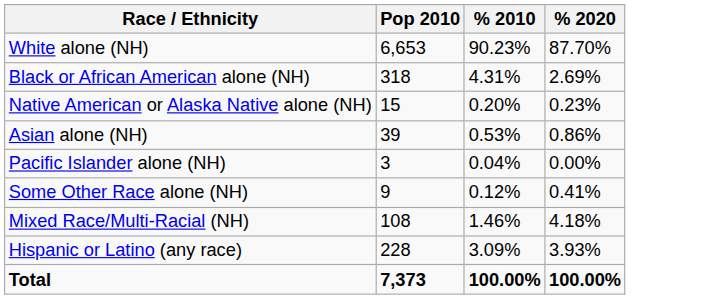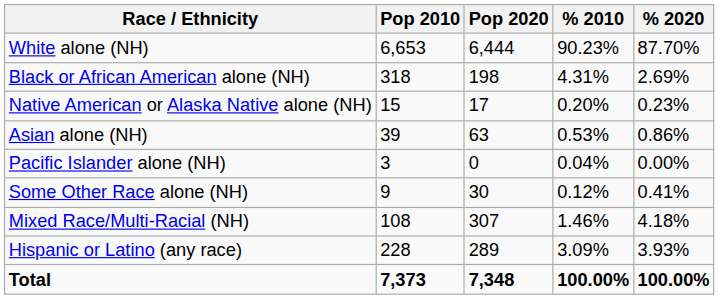+ column: Pop 2020 | 6,444 | 198 | 17 | 63 | 0 | 30 | 307 | 289 | 7,348
